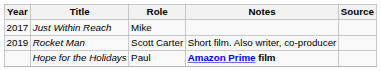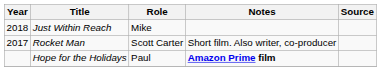Just Within Reach | Year: 2017 -> 2018
Rocket Man | Year: 2019 -> 2017
